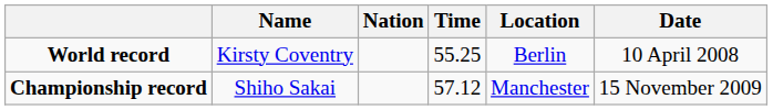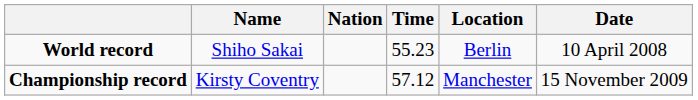World record | Name: Kirsty Coventry -> Shiho Sakai
World record | Time: 55.25 -> 55.23
Championship record | Name: Shiho Sakai -> Kirsty Coventry
